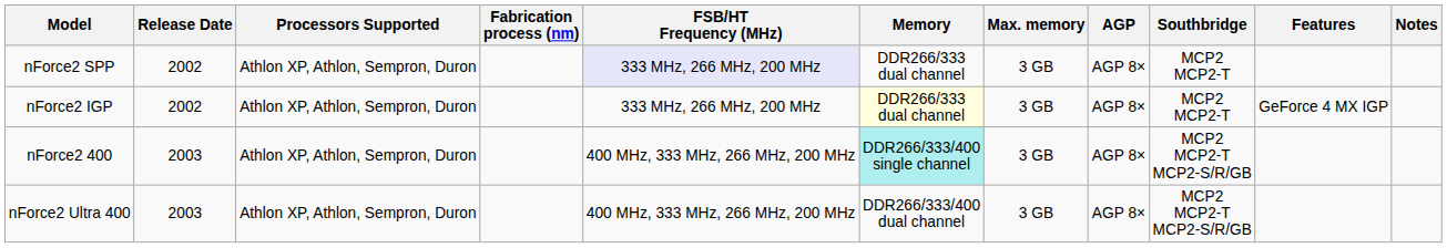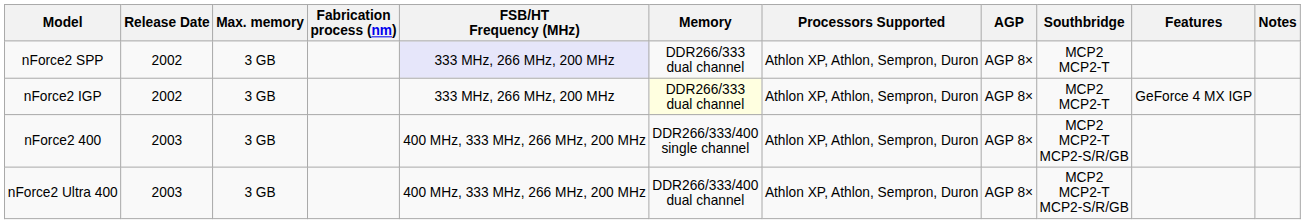columns swapped: Processors Supported <-> Max. memory
nForce2 400 | Memory: paleturquoise background -> no background
